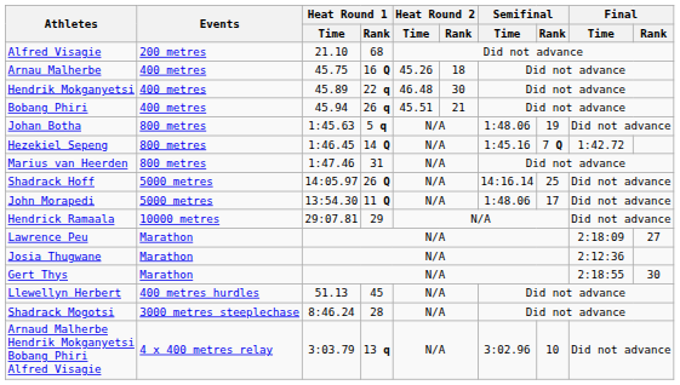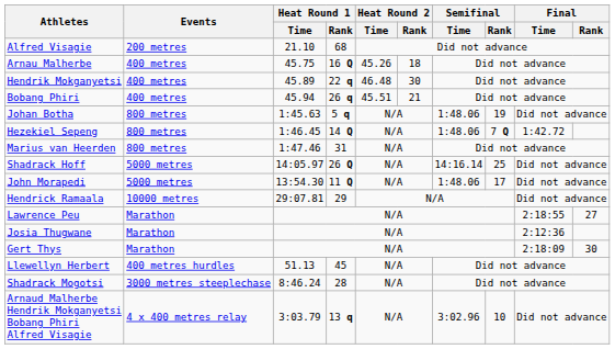Hezekiel Sepeng | Semifinal / Time: 1:45.16 -> 1:48.06
Lawrence Peu | Final / Time: 2:18:09 -> 2:18:55
Gert Thys | Final / Time: 2:18:55 -> 2:18:09
